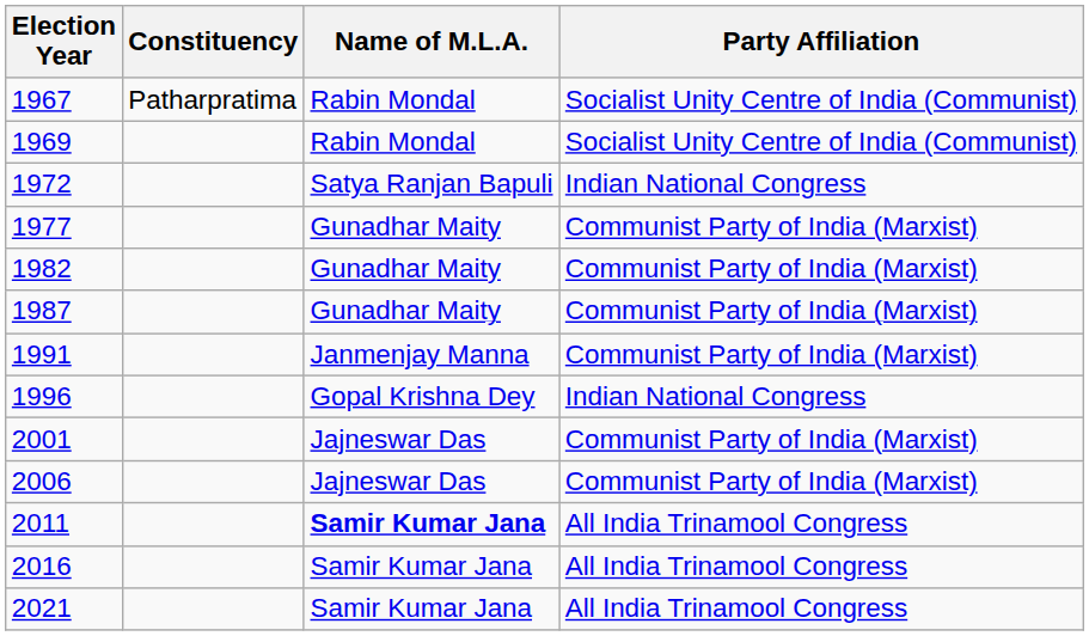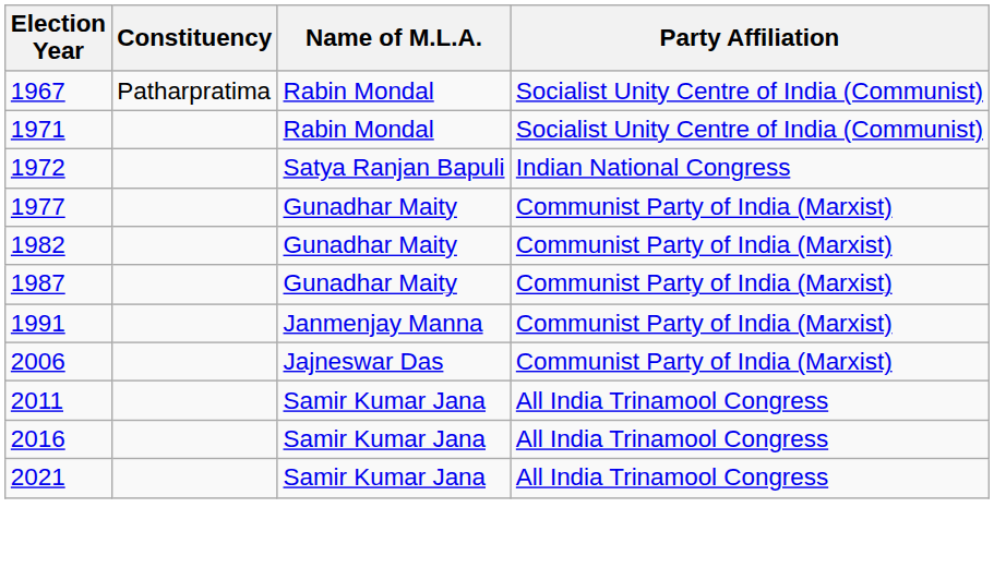- row: 1969 | Rabin Mondal | Socialist Unity Centre of India (Communist)
+ row: 1971 | Rabin Mondal | Socialist Unity Centre of India (Communist)
- row: 1996 | Gopal Krishna Dey | Indian National Congress
- row: 2001 | Jajneswar Das | Communist Party of India (Marxist)
2011 | Name of M.L.A.: bold -> normal
